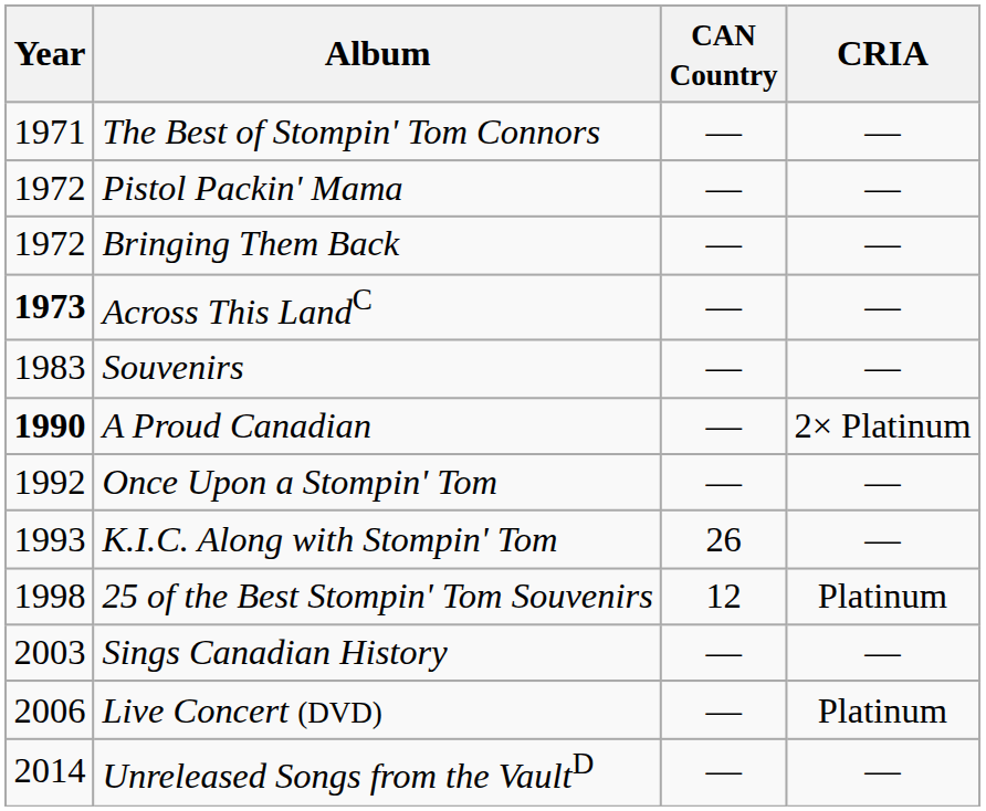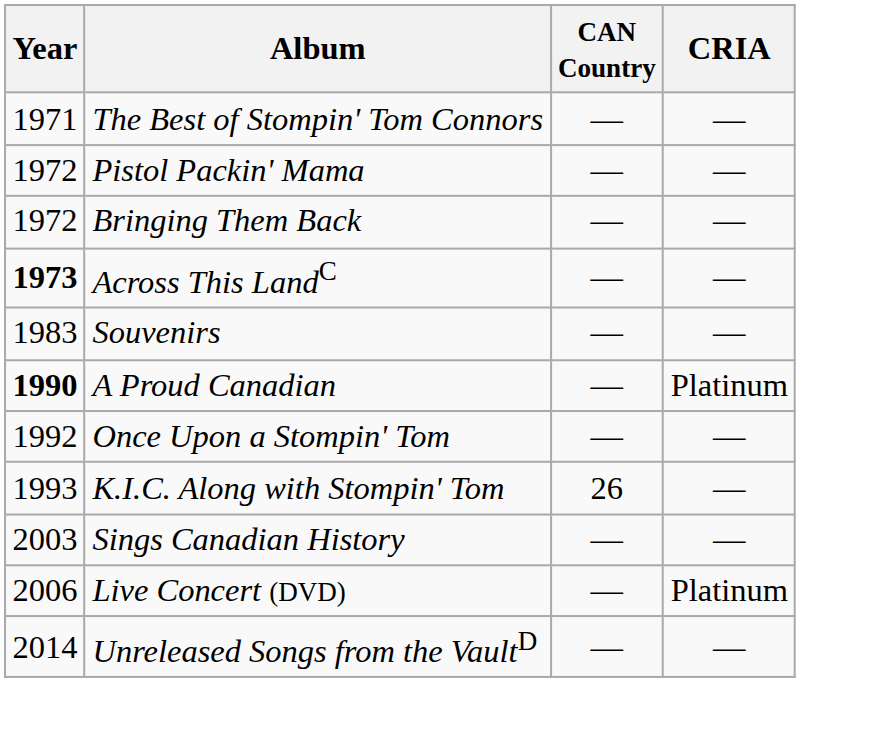A Proud Canadian | CRIA: 2× Platinum -> Platinum
- row: 1998 | 25 of the Best Stompin' Tom Souvenirs | 12 | Platinum
